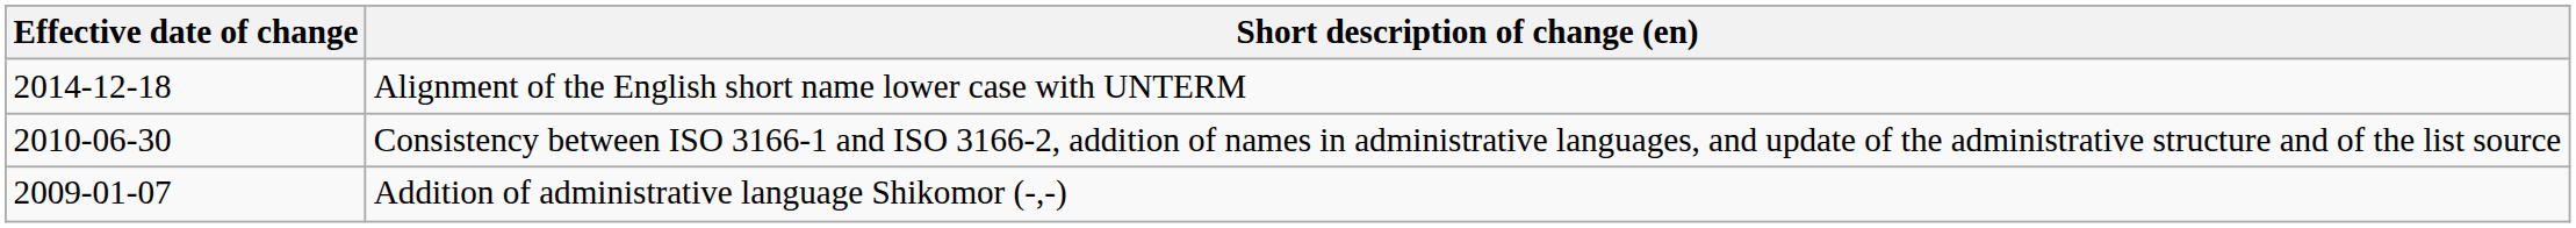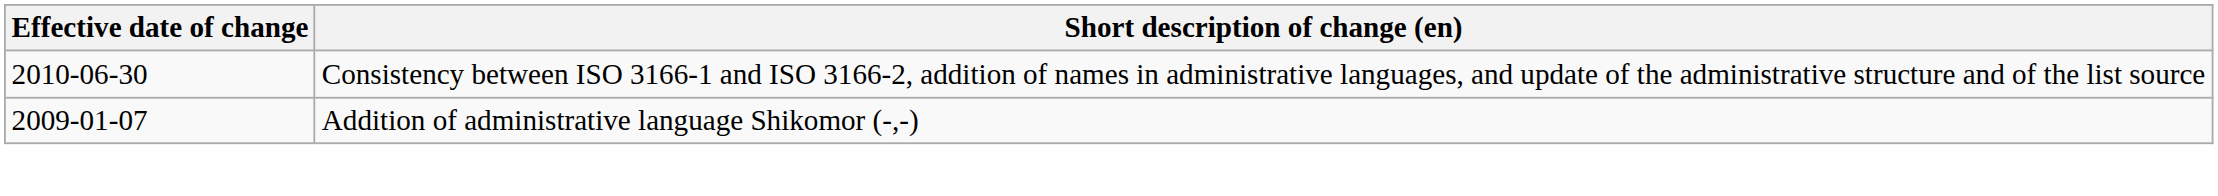- row: 2014-12-18 | Alignment of the English short name lower case with UNTERM
